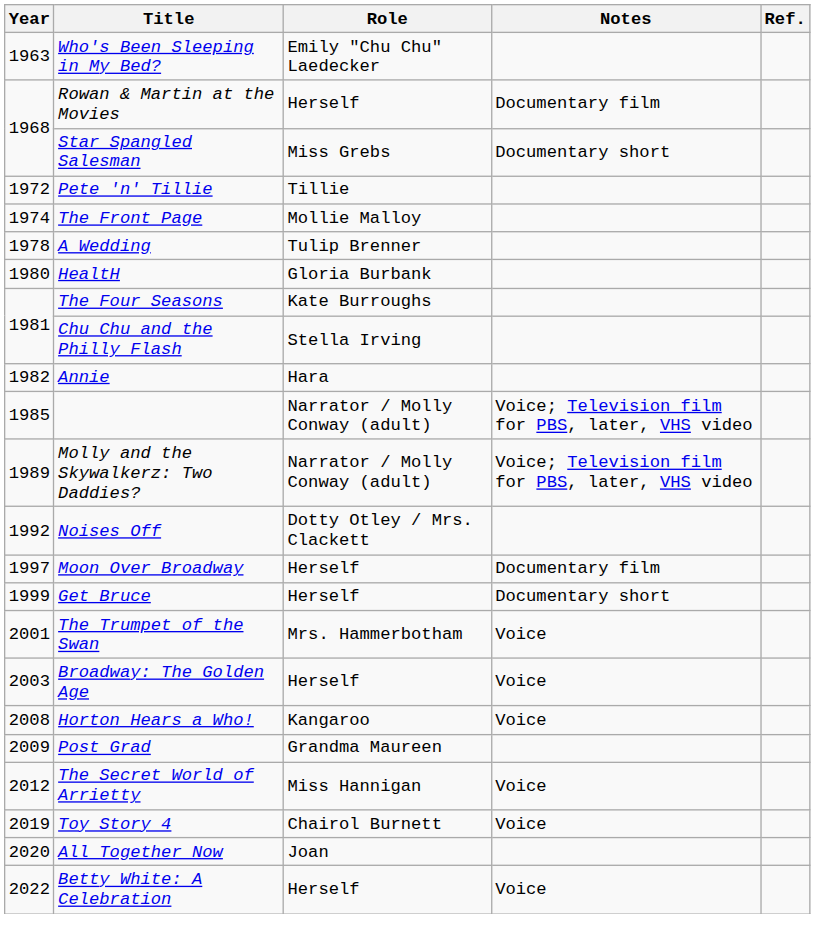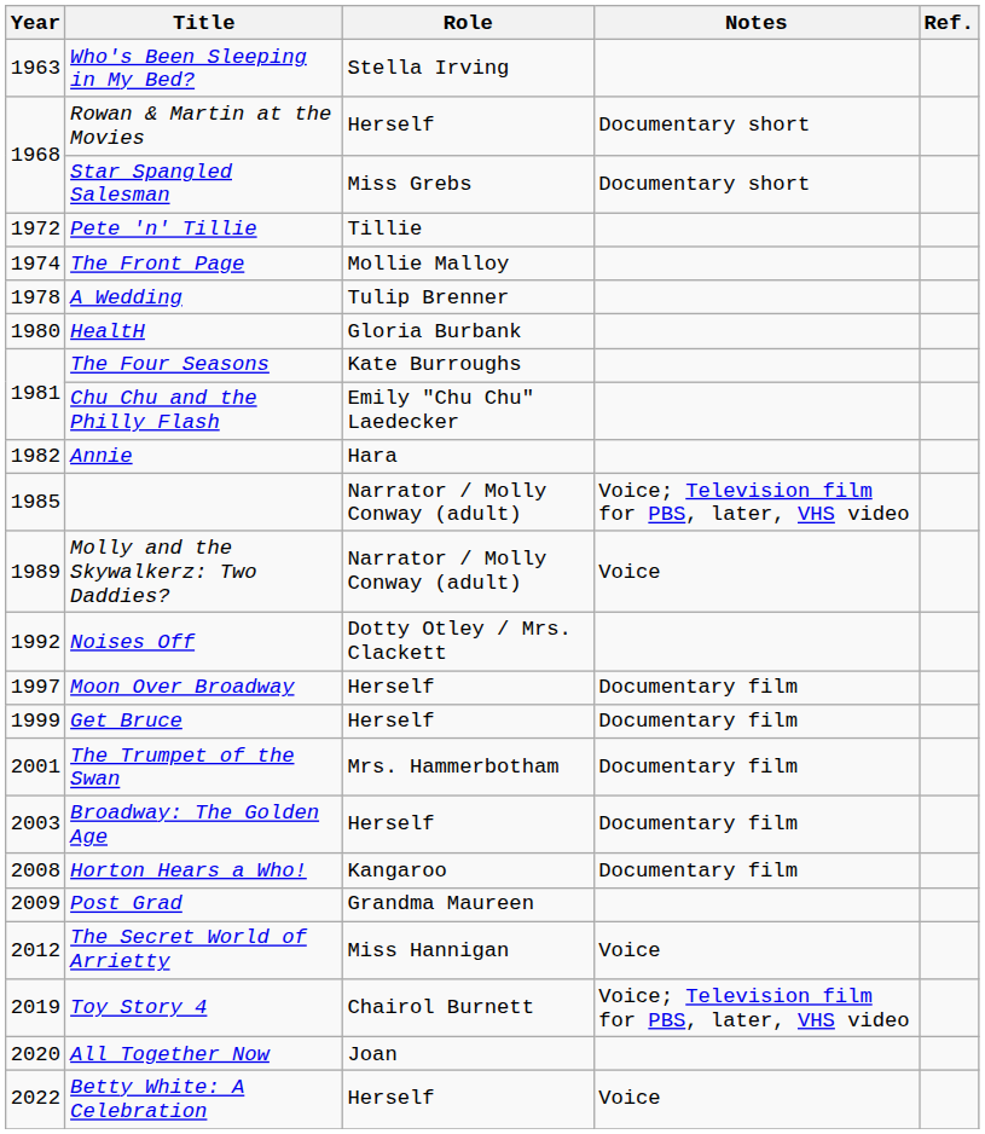Who's Been Sleeping in My Bed? | Role: Emily "Chu Chu" Laedecker -> Stella Irving
Rowan & Martin at the Movies | Notes: Documentary film -> Documentary short
Chu Chu and the Philly Flash | Role: Stella Irving -> Emily "Chu Chu" Laedecker
Molly and the Skywalkerz: Two Daddies? | Notes: Voice; Television film for PBS, later, VHS video -> Voice
Get Bruce | Notes: Documentary short -> Documentary film
The Trumpet of the Swan | Notes: Voice -> Documentary film
Broadway: The Golden Age | Notes: Voice -> Documentary film
Horton Hears a Who! | Notes: Voice -> Documentary film
Toy Story 4 | Notes: Voice -> Voice; Television film for PBS, later, VHS video
